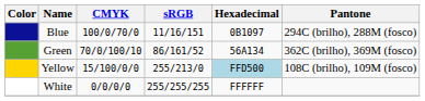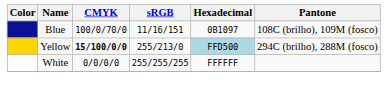Blue | Pantone: 294C (brilho), 288M (fosco) -> 108C (brilho), 109M (fosco)
- row: Green | 70/0/100/10 | 86/161/52 | 56A134 | 362C (brilho), 369M (fosco)
Yellow | CMYK: normal -> bold
Yellow | Pantone: 108C (brilho), 109M (fosco) -> 294C (brilho), 288M (fosco)
